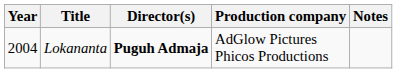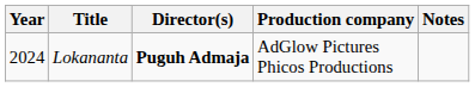Lokananta | Year: 2004 -> 2024
